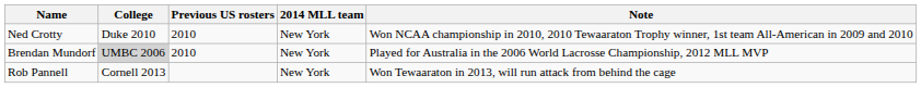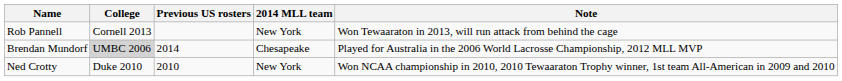rows swapped: Ned Crotty <-> Rob Pannell
Brendan Mundorf | Previous US rosters: 2010 -> 2014
Brendan Mundorf | 2014 MLL team: New York -> Chesapeake
